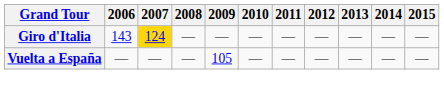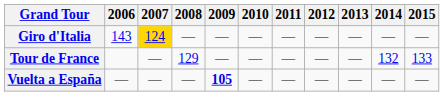+ row: Tour de France | — | 129 | — | — | — | — | — | 132 | 133
Vuelta a España | 2009: normal -> bold
